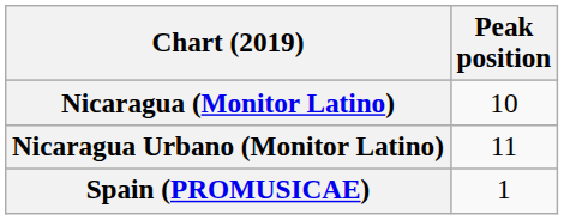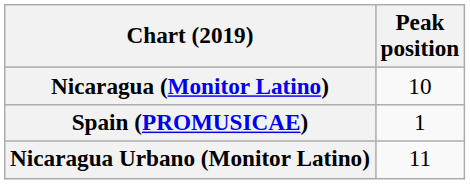rows swapped: Nicaragua Urbano (Monitor Latino) <-> Spain (PROMUSICAE)
